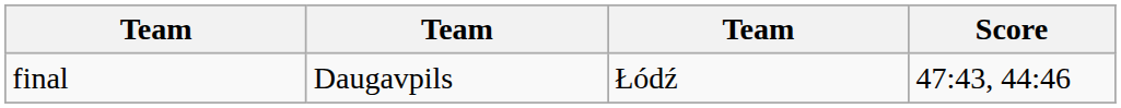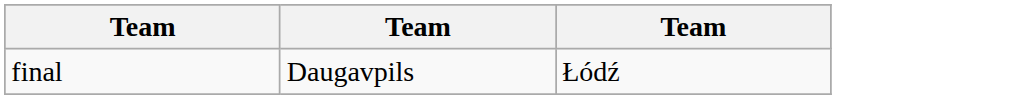- column: Score | 47:43, 44:46
